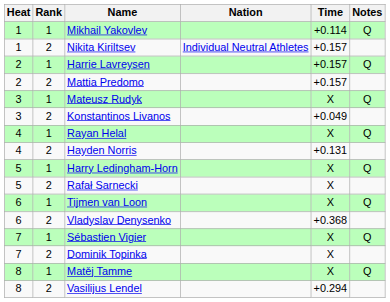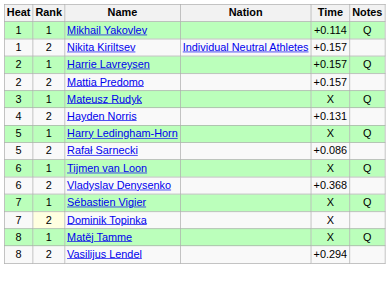- row: 3 | 2 | Konstantinos Livanos | +0.049
- row: 4 | 1 | Rayan Helal | X | Q
Rafał Sarnecki | Time: X -> +0.086
Dominik Topinka | Rank: no background -> lightyellow background
